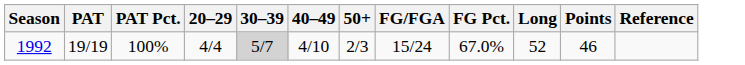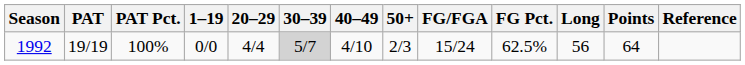+ column: 1–19 | 0/0
1992 | FG Pct.: 67.0% -> 62.5%
1992 | Long: 52 -> 56
1992 | Points: 46 -> 64
